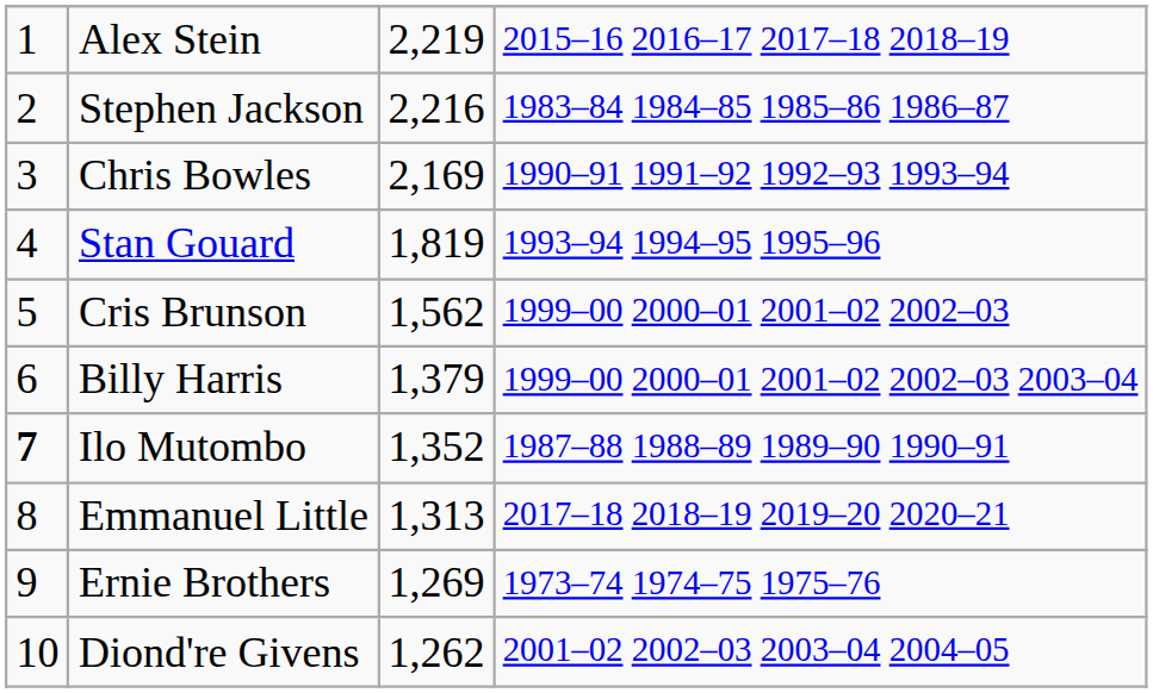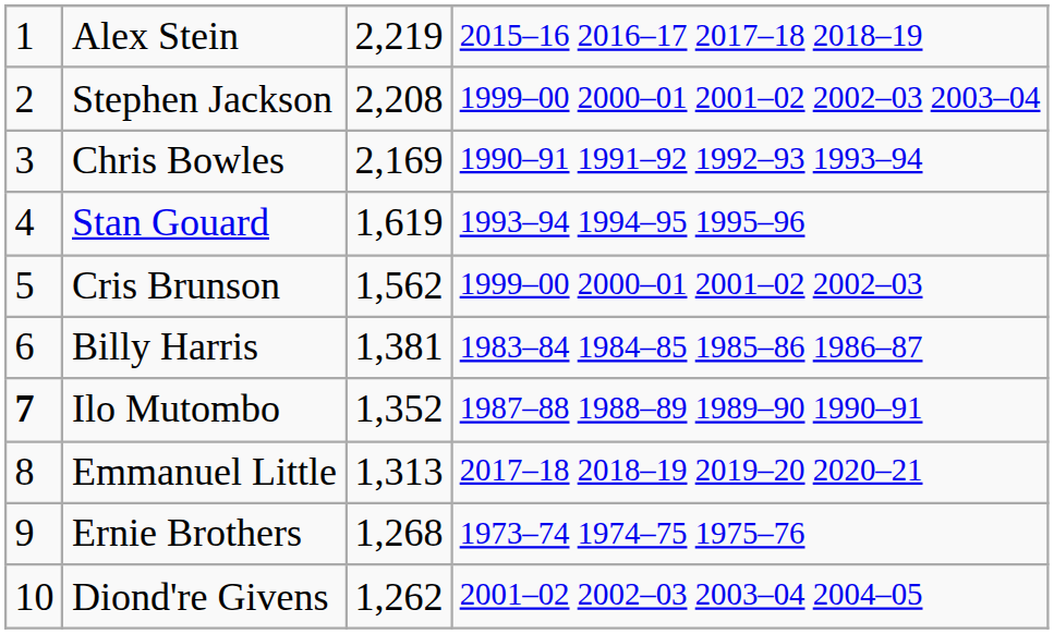Stephen Jackson | column 3: 2,216 -> 2,208
Stephen Jackson | column 4: 1983–84 1984–85 1985–86 1986–87 -> 1999–00 2000–01 2001–02 2002–03 2003–04
Stan Gouard | column 3: 1,819 -> 1,619
Billy Harris | column 3: 1,379 -> 1,381
Billy Harris | column 4: 1999–00 2000–01 2001–02 2002–03 2003–04 -> 1983–84 1984–85 1985–86 1986–87
Ernie Brothers | column 3: 1,269 -> 1,268
